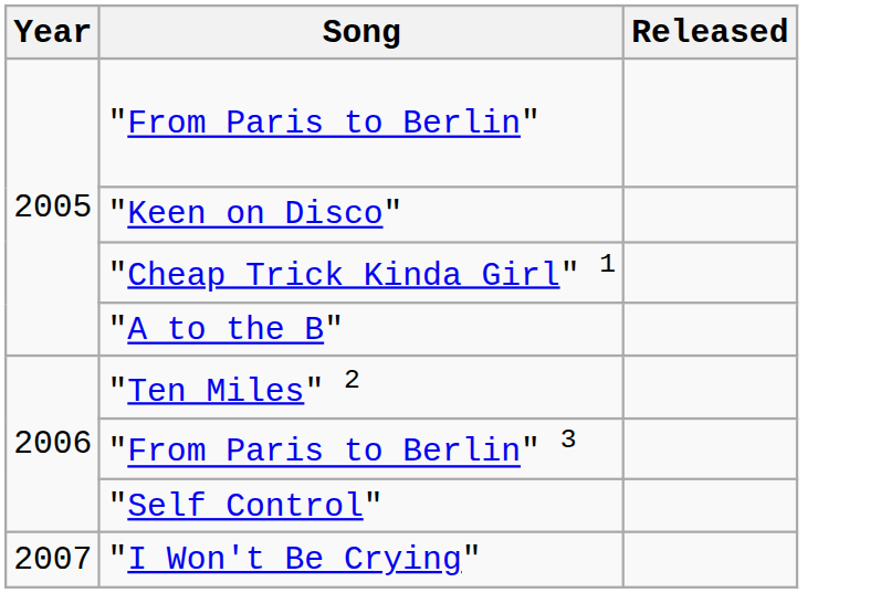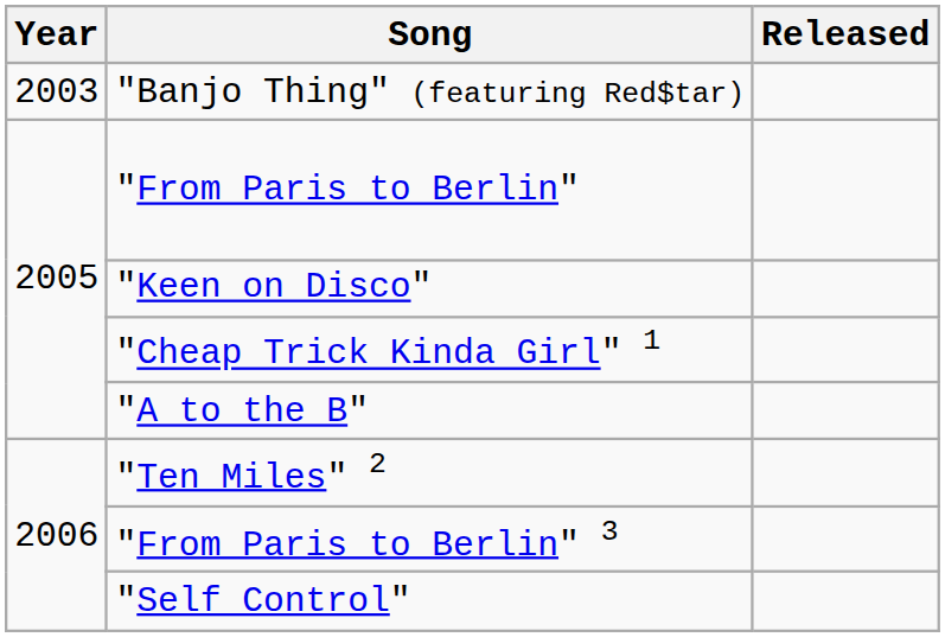+ row: 2003 | "Banjo Thing" (featuring Red$tar)
- row: 2007 | "I Won't Be Crying"
